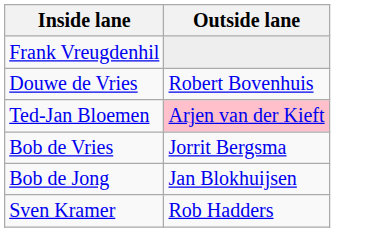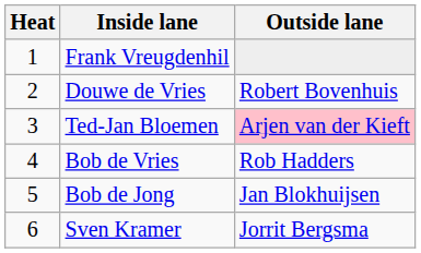+ column: Heat | 1 | 2 | 3 | 4 | 5 | 6
Bob de Vries | Outside lane: Jorrit Bergsma -> Rob Hadders
Sven Kramer | Outside lane: Rob Hadders -> Jorrit Bergsma
